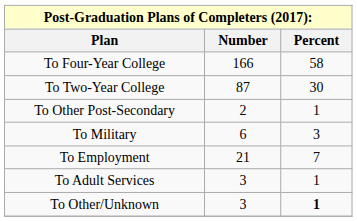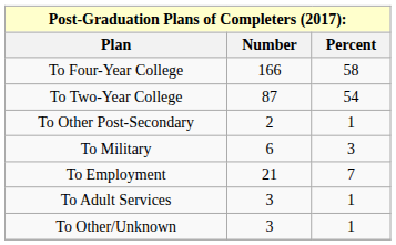To Two-Year College | Percent: 30 -> 54
To Other/Unknown | Percent: bold -> normal
